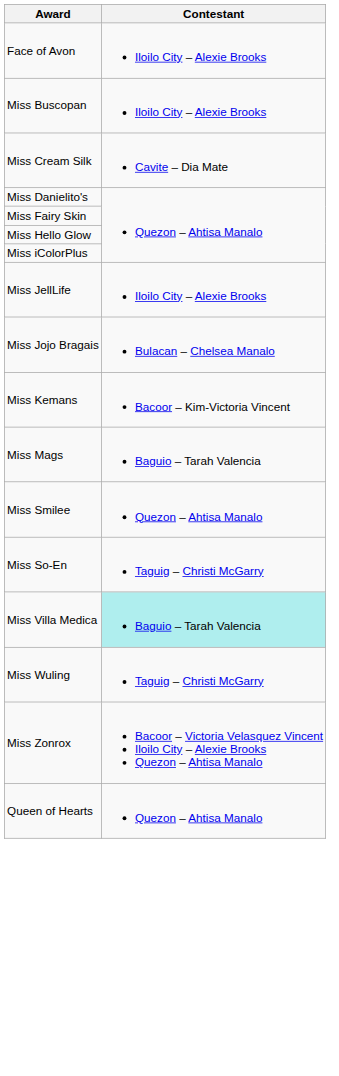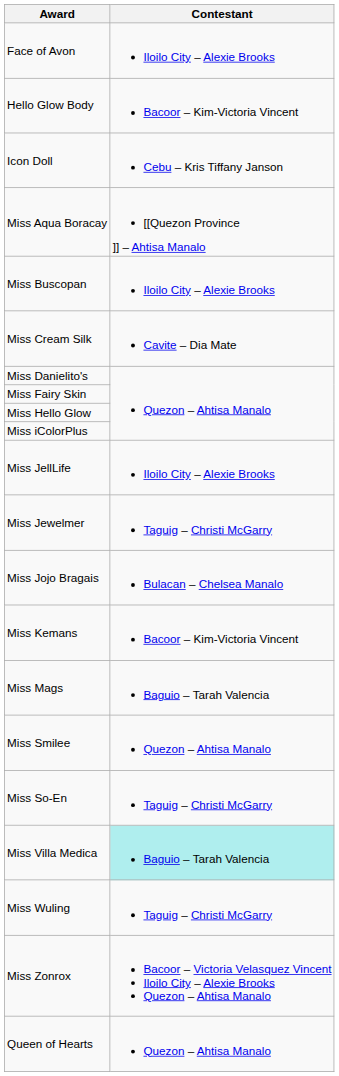+ row: Hello Glow Body | Bacoor – Kim-Victoria Vincent
+ row: Icon Doll | Cebu – Kris Tiffany Janson
+ row: Miss Aqua Boracay | [[Quezon Province ]] – Ahtisa Manalo
+ row: Miss Jewelmer | Taguig – Christi McGarry
